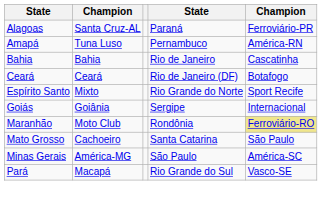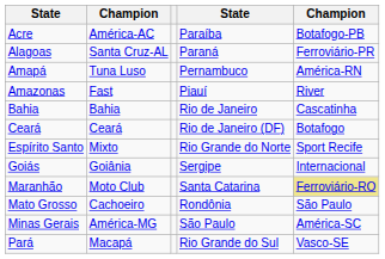+ row: Acre | América-AC | Paraíba | Botafogo-PB
+ row: Amazonas | Fast | Piauí | River
Maranhão | column 4: Rondônia -> Santa Catarina
Mato Grosso | column 4: Santa Catarina -> Rondônia
